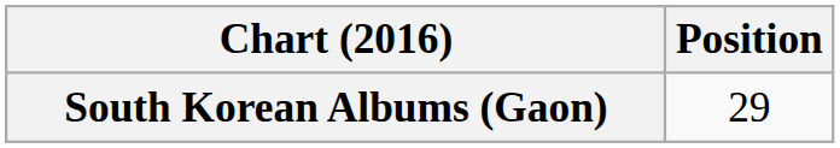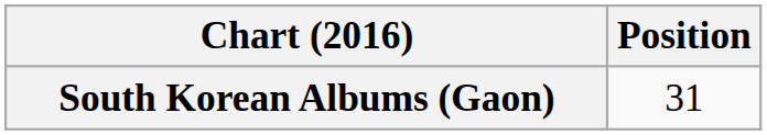South Korean Albums (Gaon) | Position: 29 -> 31
